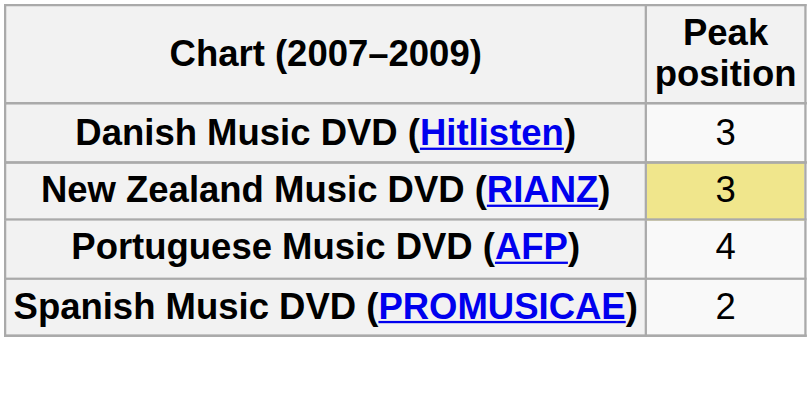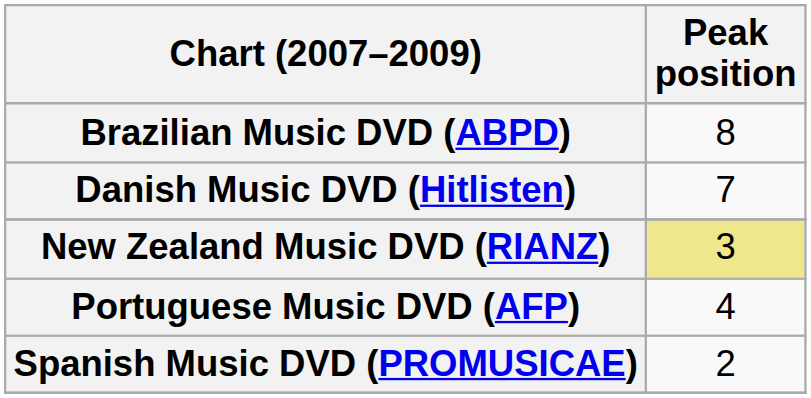+ row: Brazilian Music DVD (ABPD) | 8
Danish Music DVD (Hitlisten) | Peak position: 3 -> 7
